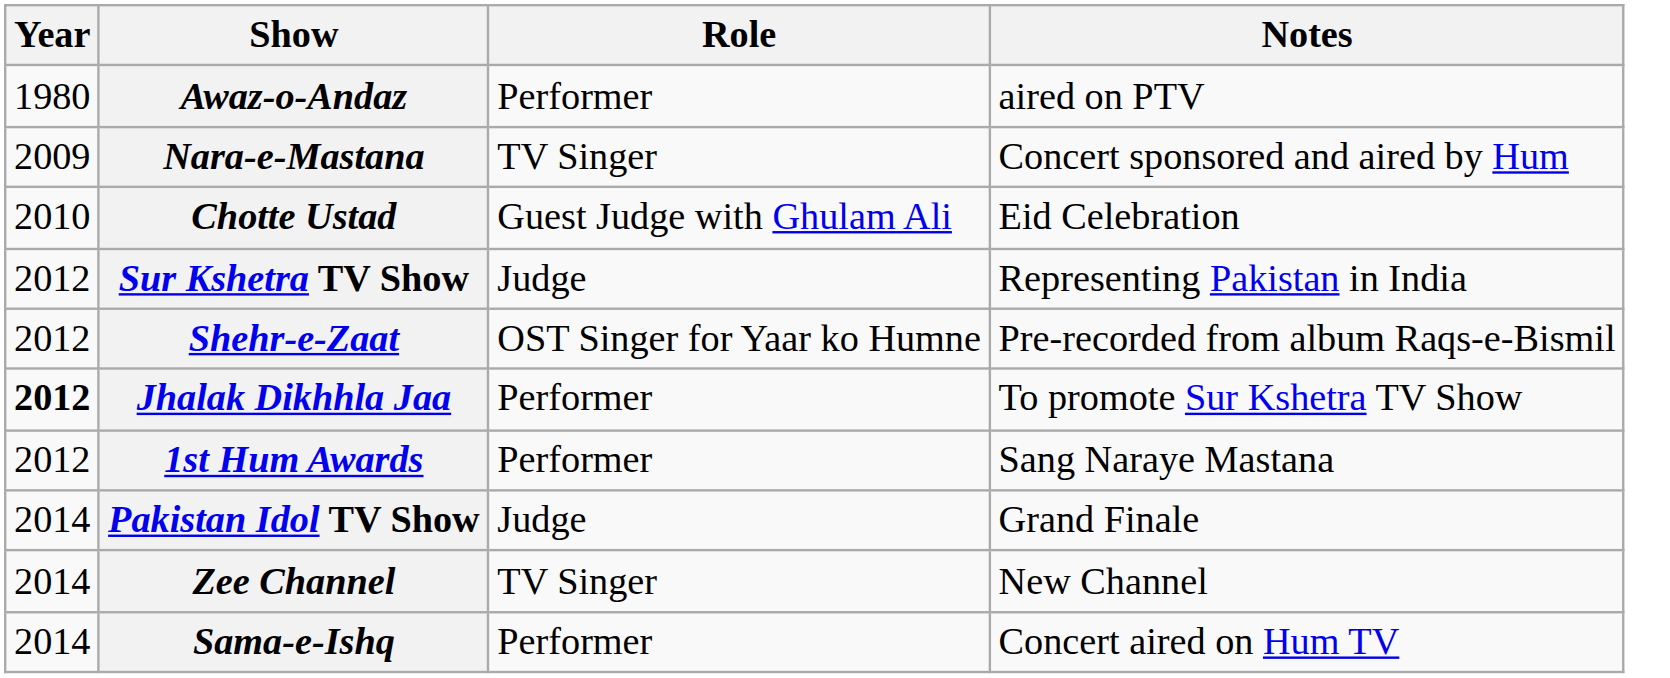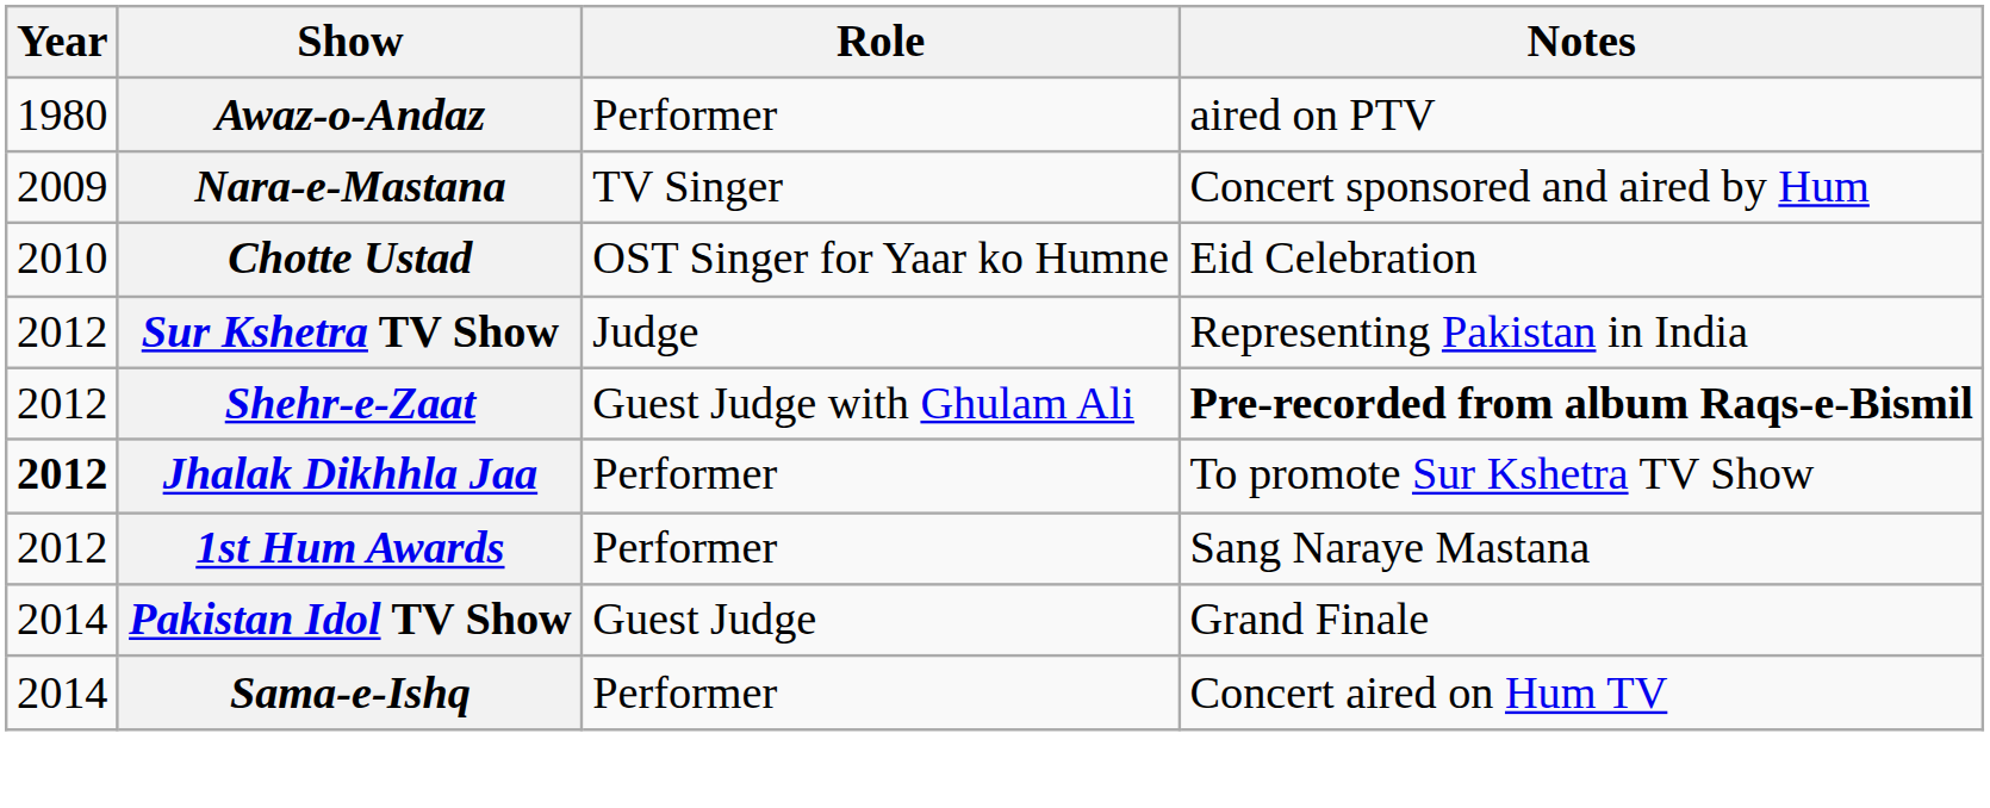Chotte Ustad | Role: Guest Judge with Ghulam Ali -> OST Singer for Yaar ko Humne
Shehr-e-Zaat | Role: OST Singer for Yaar ko Humne -> Guest Judge with Ghulam Ali
Shehr-e-Zaat | Notes: normal -> bold
Pakistan Idol TV Show | Role: Judge -> Guest Judge
- row: 2014 | Zee Channel | TV Singer | New Channel
